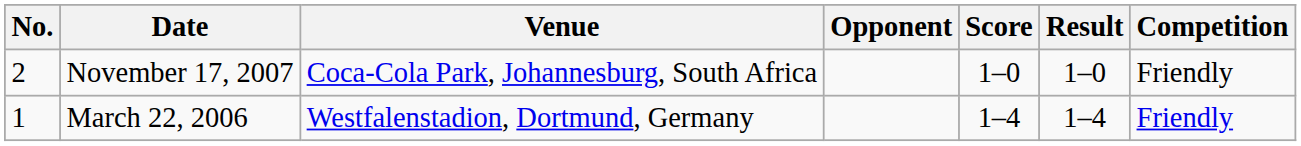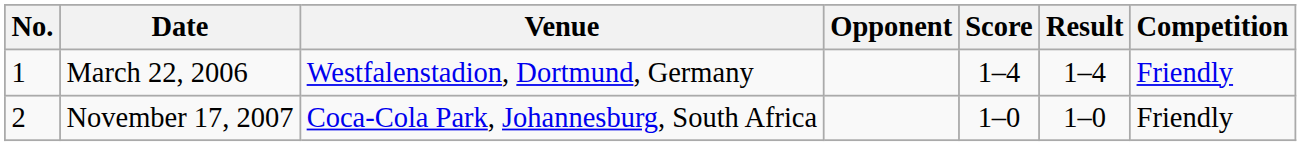rows swapped: March 22, 2006 <-> November 17, 2007
